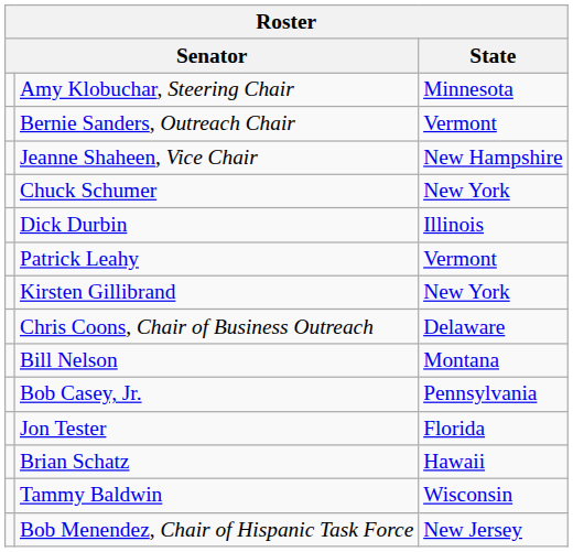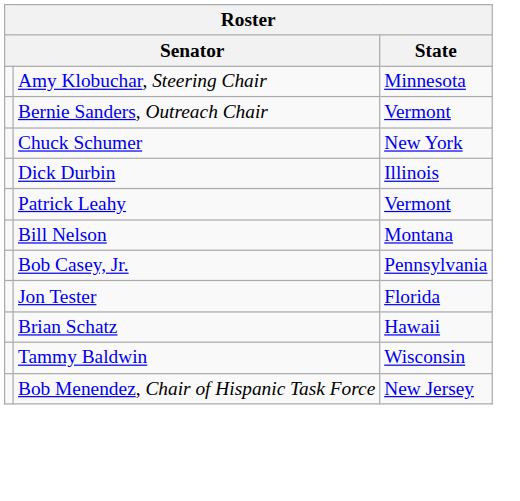- row: Jeanne Shaheen, Vice Chair | New Hampshire
- row: Kirsten Gillibrand | New York
- row: Chris Coons, Chair of Business Outreach | Delaware
